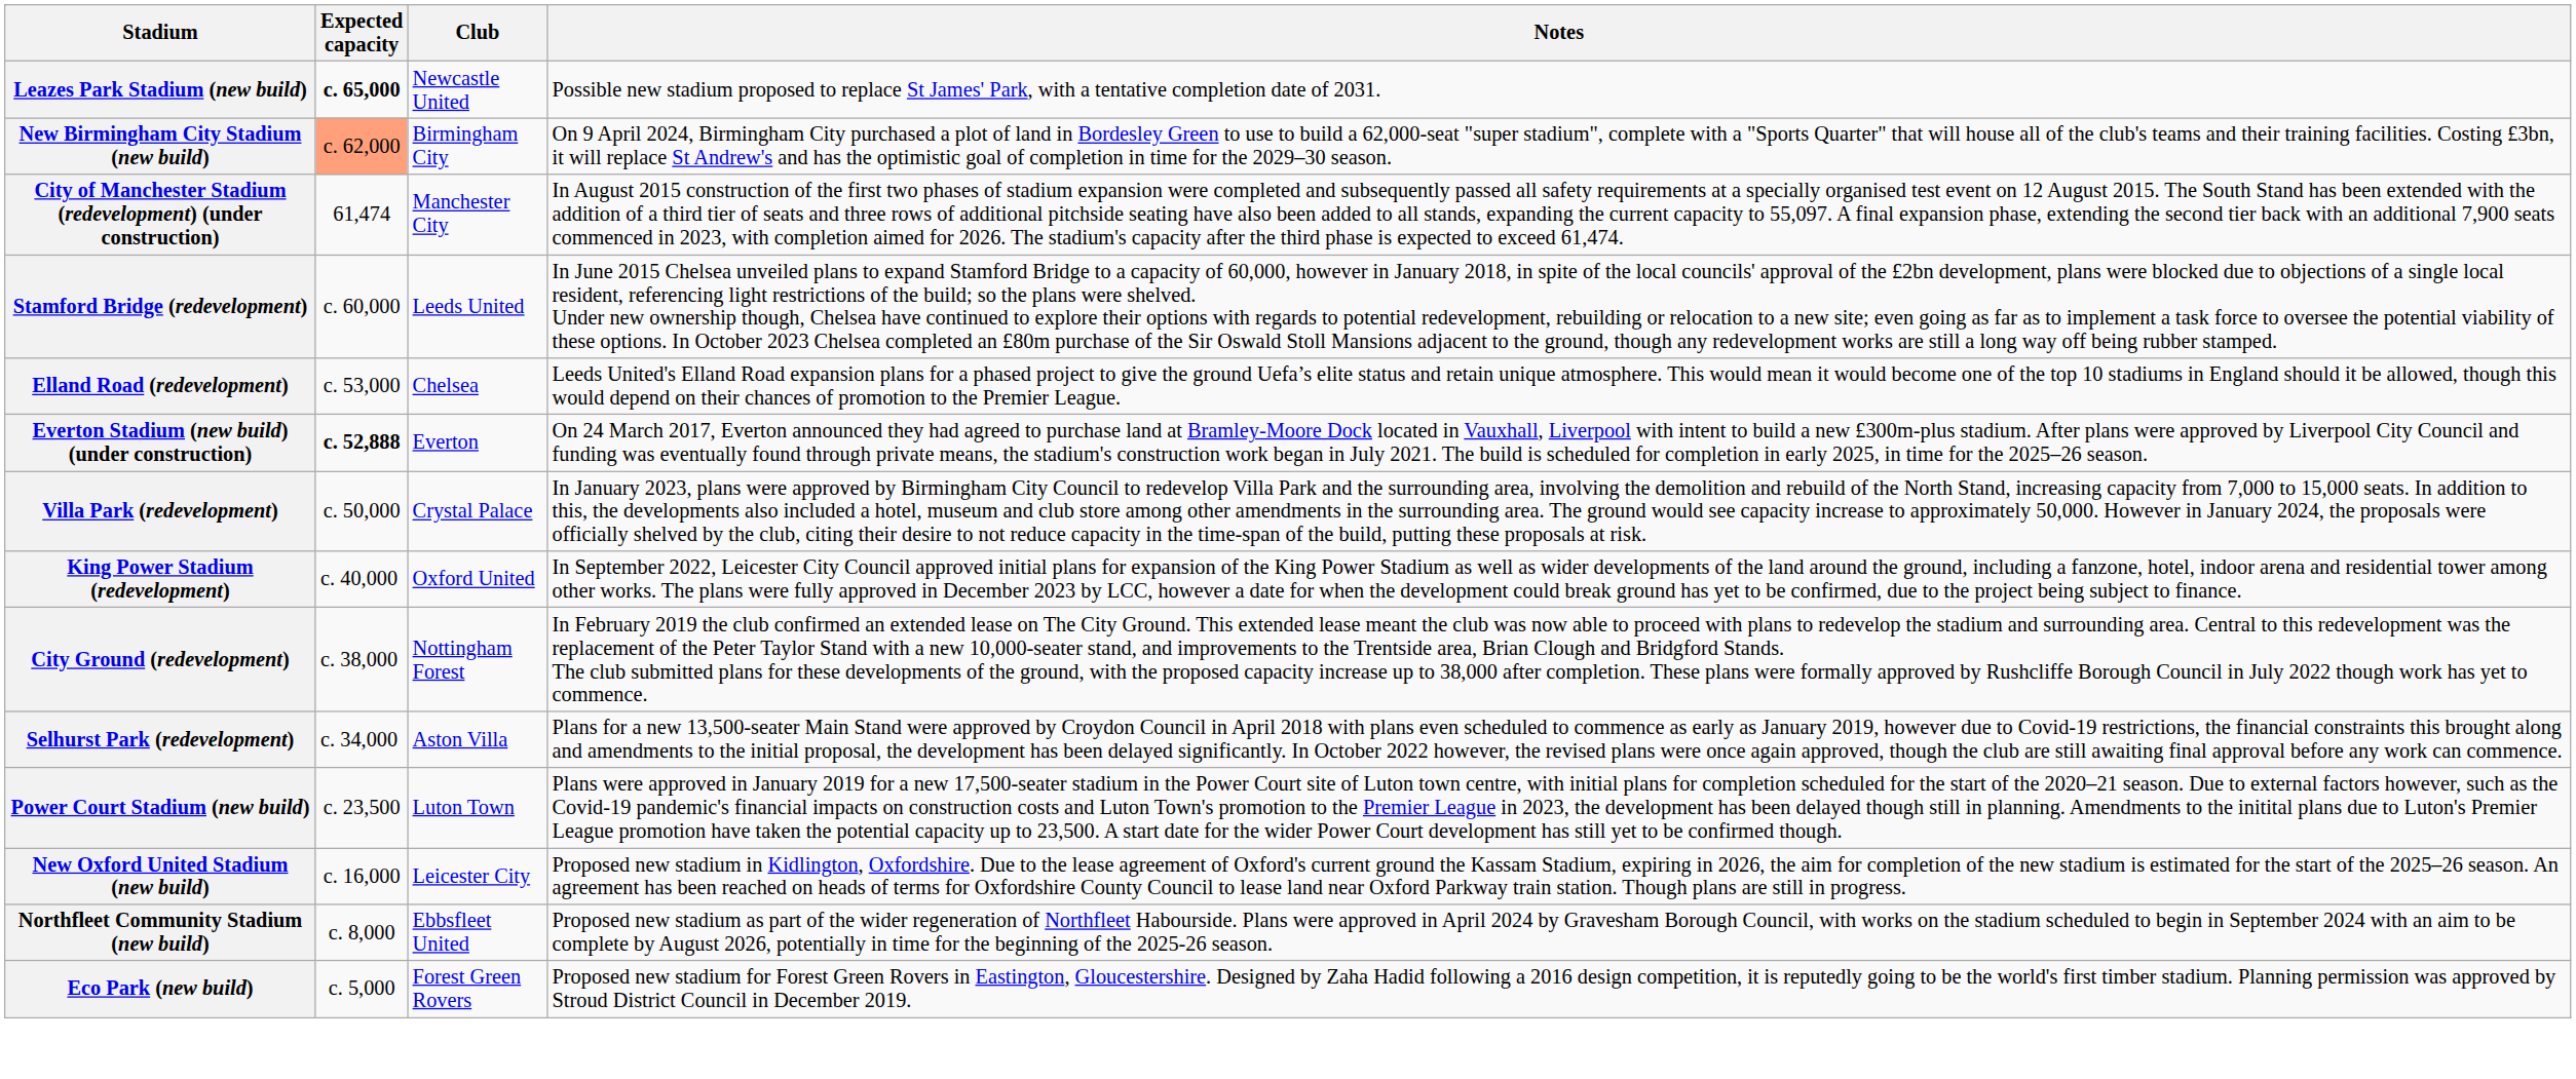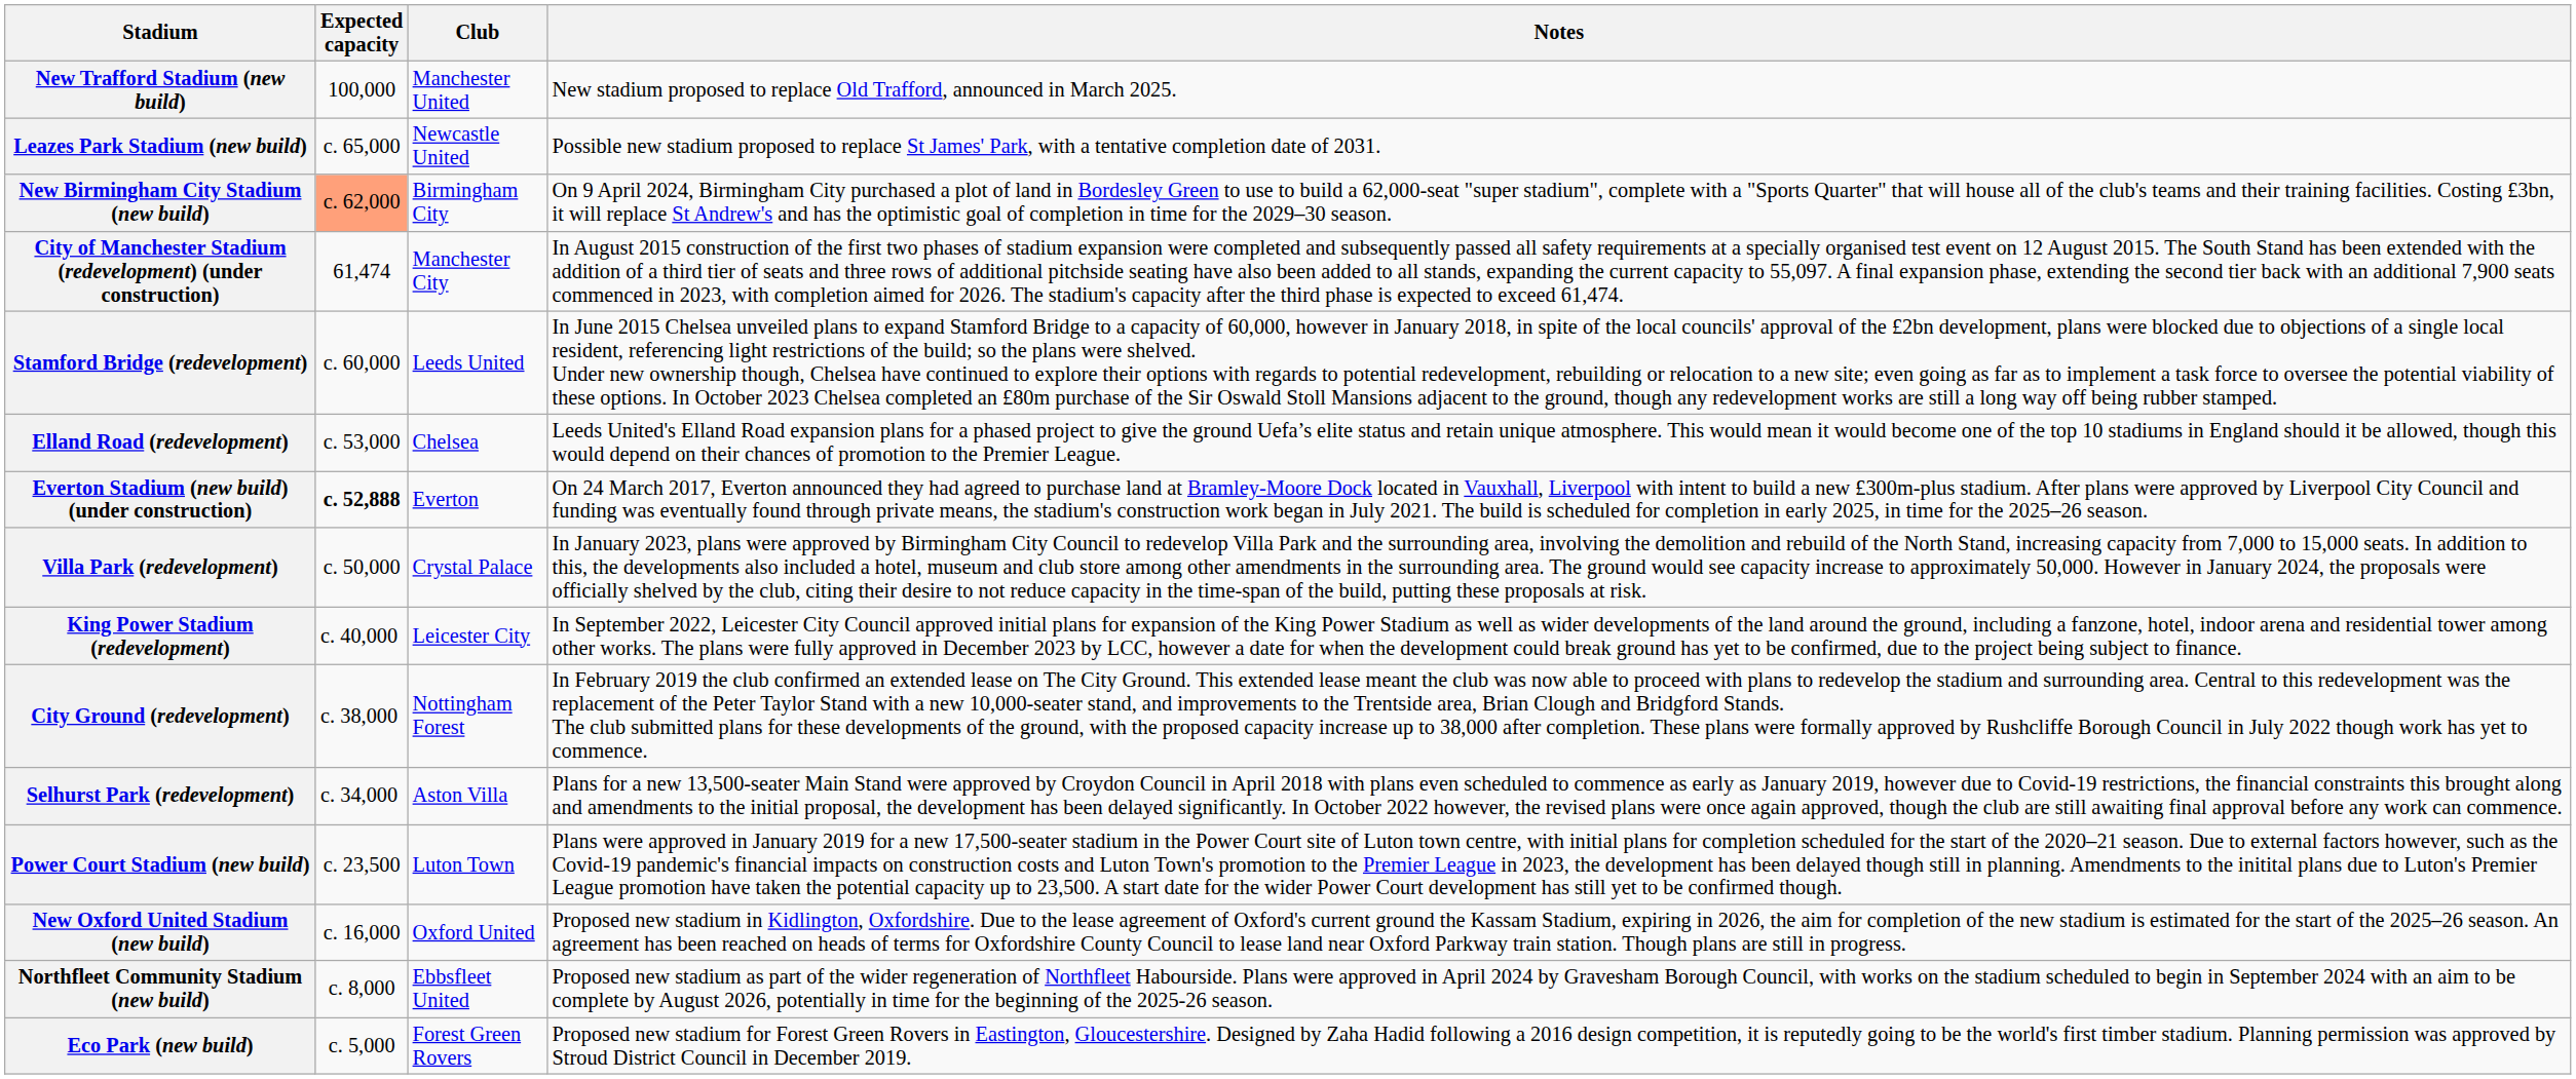+ row: New Trafford Stadium (new build) | 100,000 | Manchester United | New stadium proposed to replace Old Trafford, announced in March 2025.
Leazes Park Stadium (new build) | Expected capacity: bold -> normal
King Power Stadium (redevelopment) | Club: Oxford United -> Leicester City
New Oxford United Stadium (new build) | Club: Leicester City -> Oxford United
